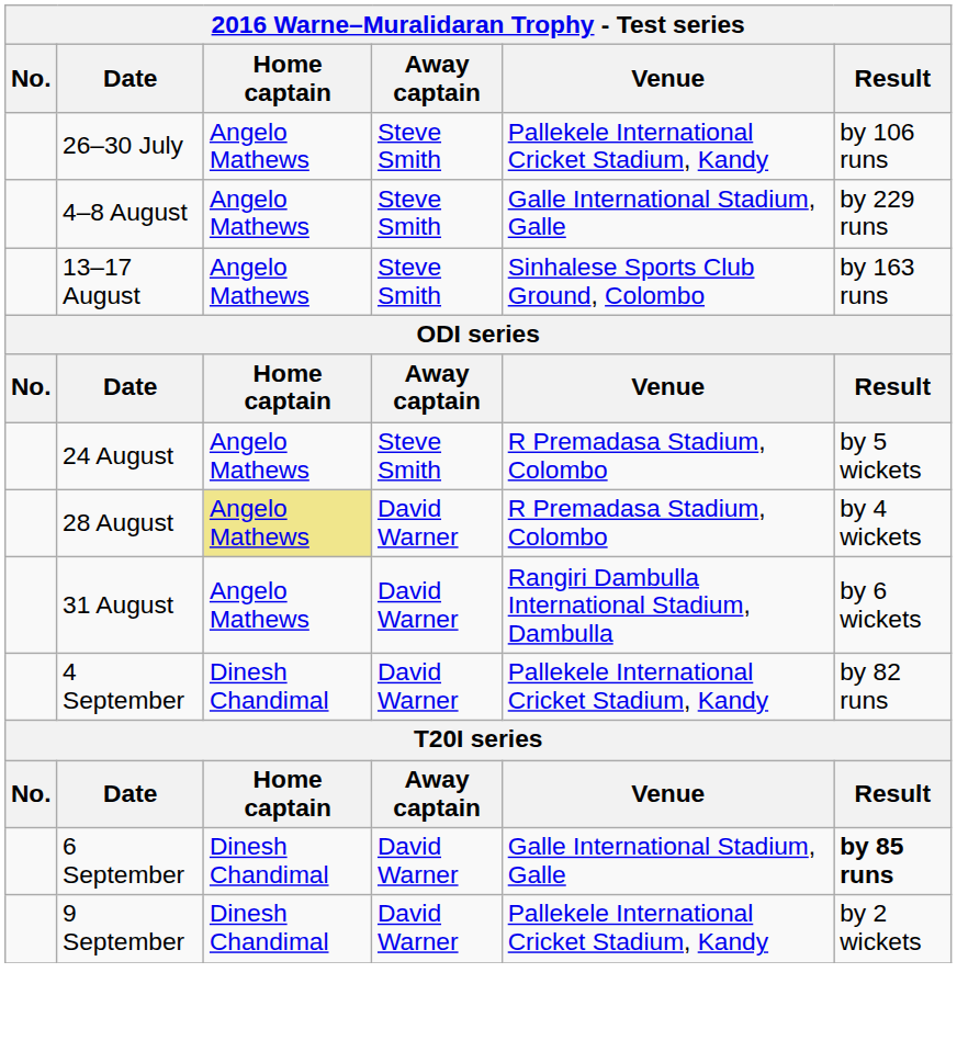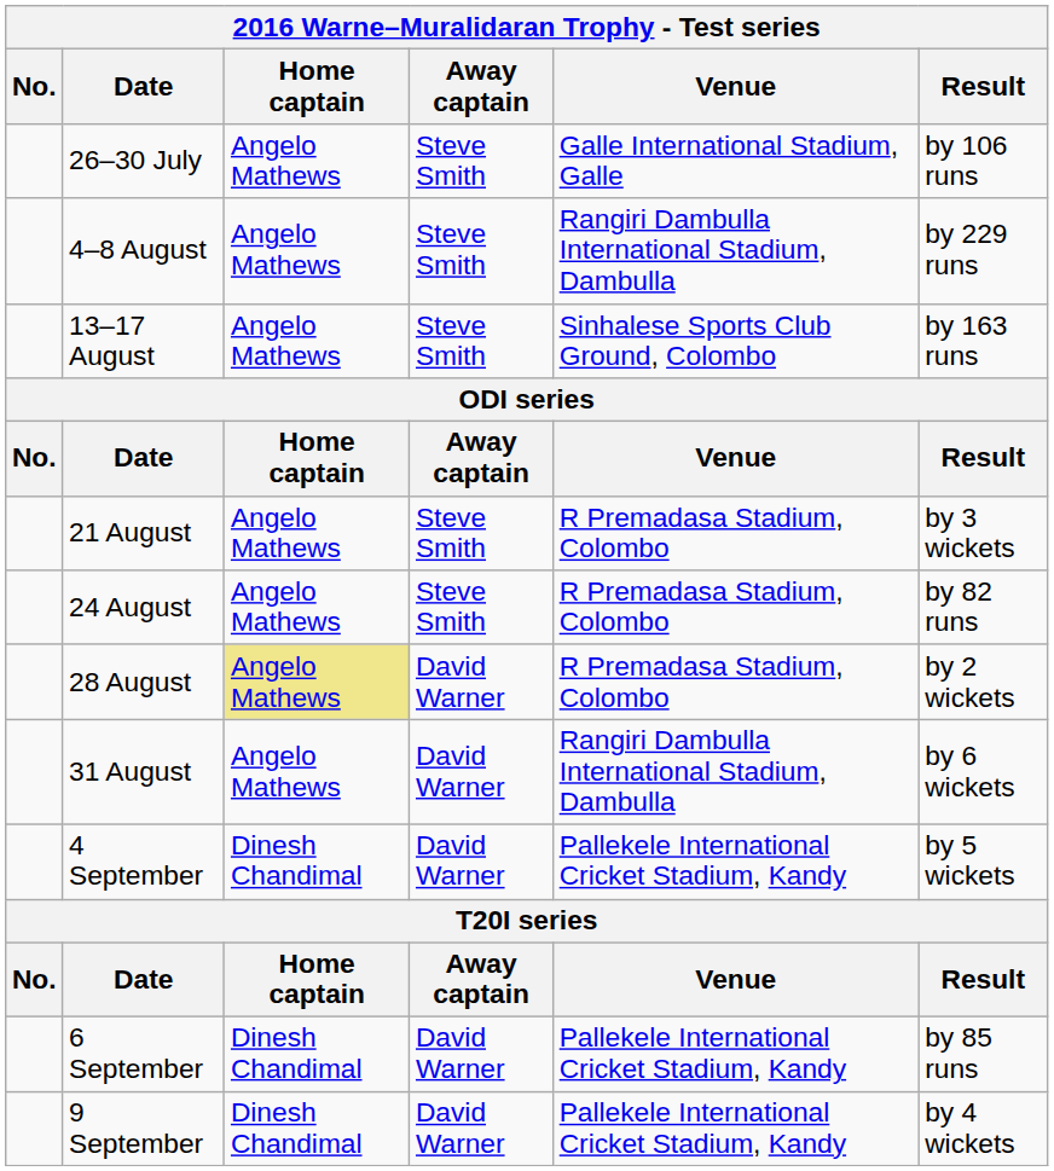26–30 July | Venue: Pallekele International Cricket Stadium, Kandy -> Galle International Stadium, Galle
4–8 August | Venue: Galle International Stadium, Galle -> Rangiri Dambulla International Stadium, Dambulla
+ row: 21 August | Angelo Mathews | Steve Smith | R Premadasa Stadium, Colombo | by 3 wickets
24 August | Result: by 5 wickets -> by 82 runs
28 August | Result: by 4 wickets -> by 2 wickets
4 September | Result: by 82 runs -> by 5 wickets
6 September | Venue: Galle International Stadium, Galle -> Pallekele International Cricket Stadium, Kandy
6 September | Result: bold -> normal
9 September | Result: by 2 wickets -> by 4 wickets
